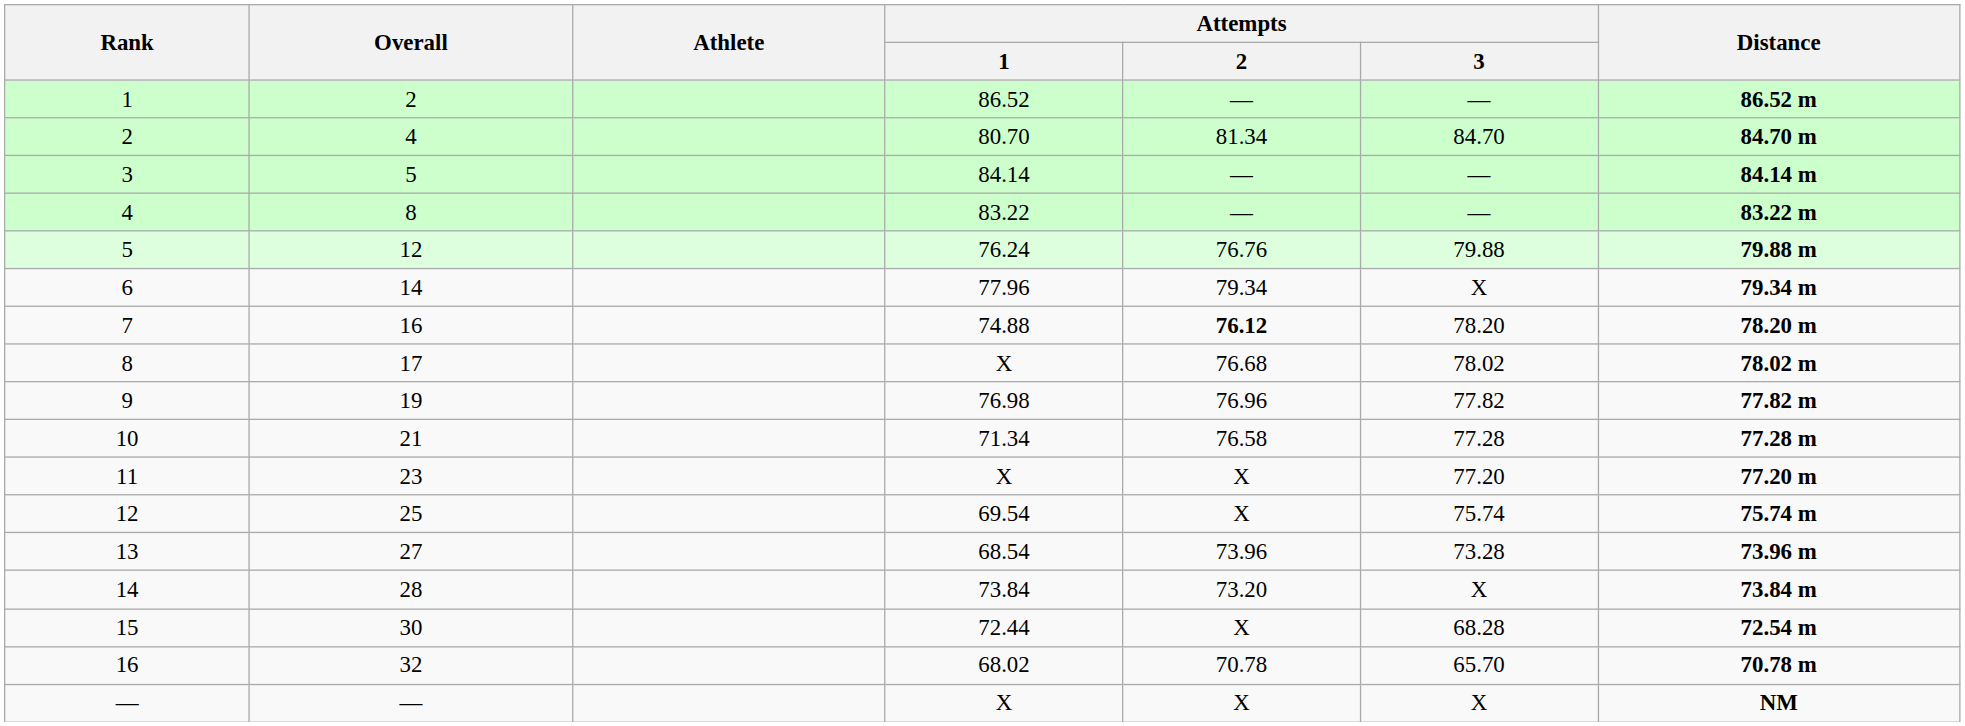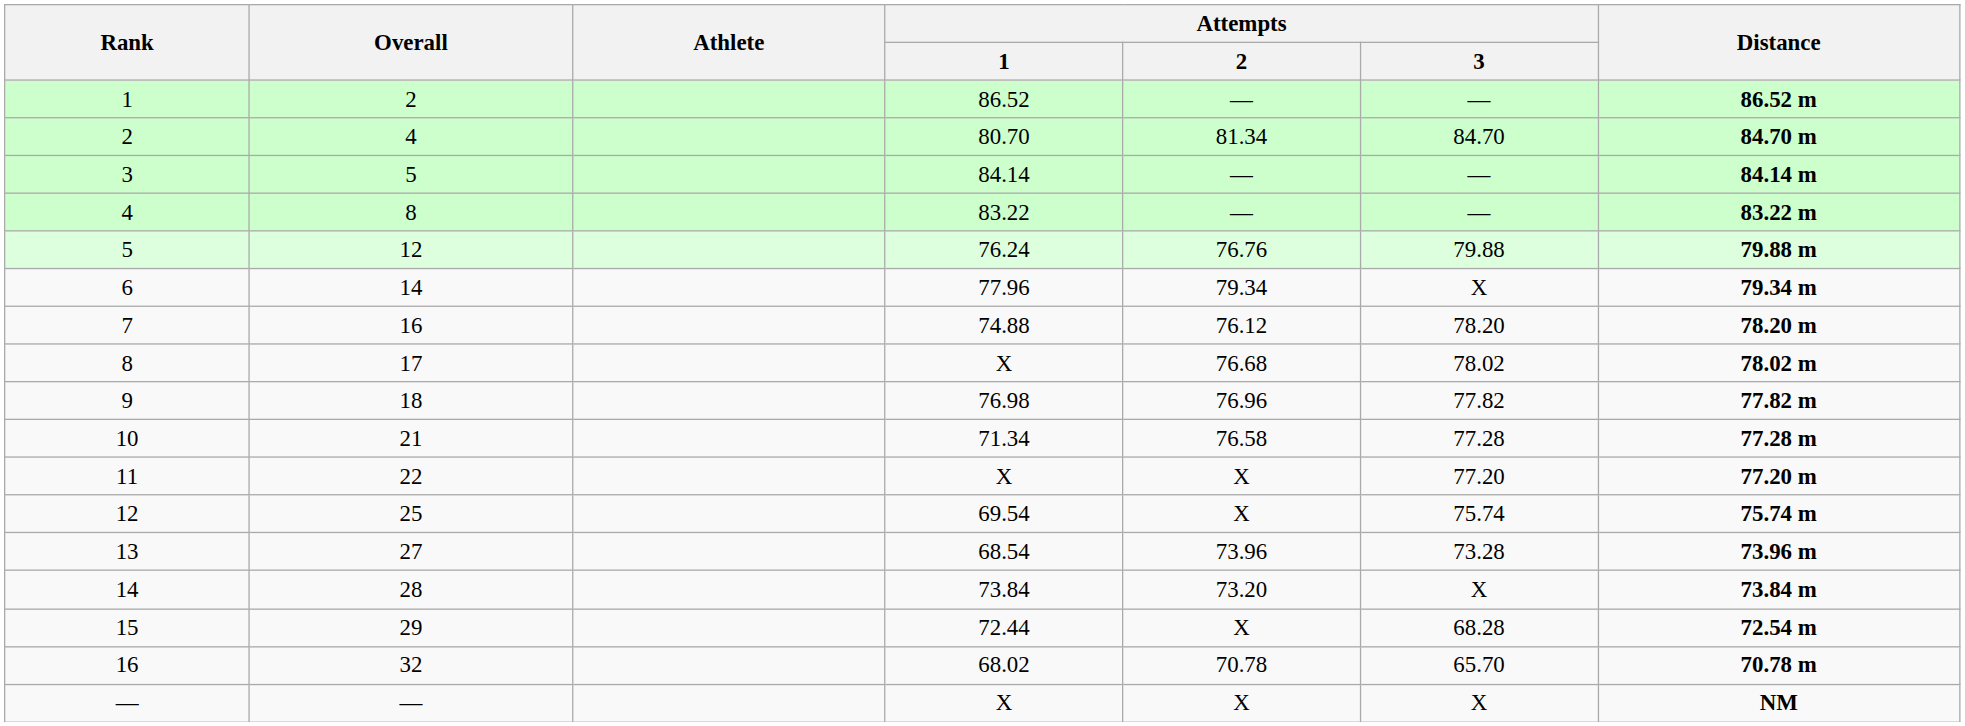7 | Attempts / 2: bold -> normal
9 | Overall: 19 -> 18
11 | Overall: 23 -> 22
15 | Overall: 30 -> 29
